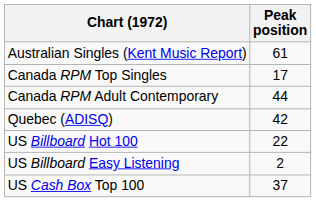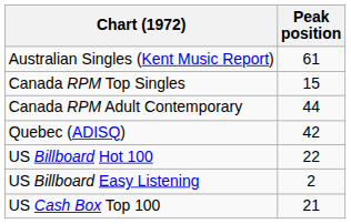Canada RPM Top Singles | Peak position: 17 -> 15
US Cash Box Top 100 | Peak position: 37 -> 21
